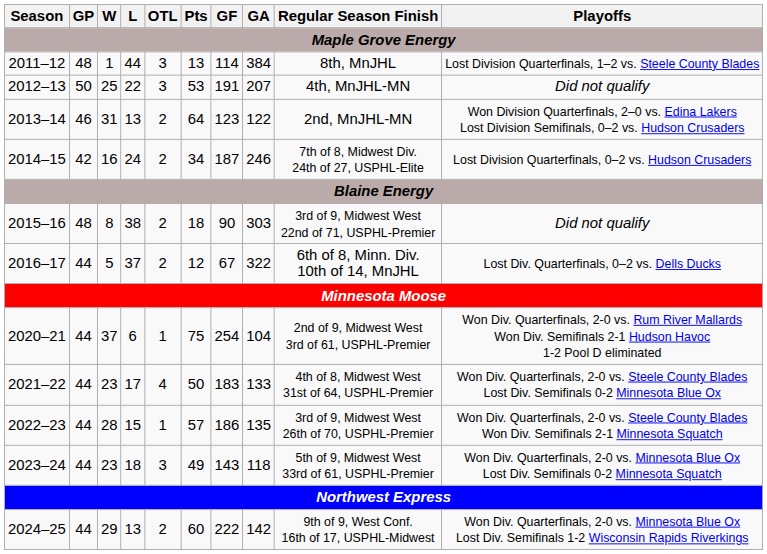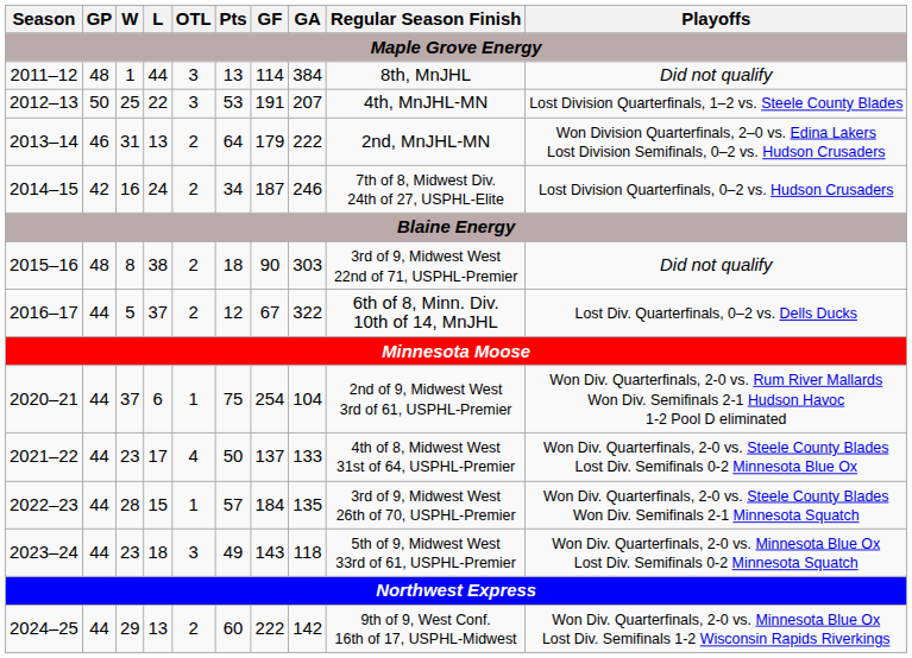2011–12 | Playoffs: Lost Division Quarterfinals, 1–2 vs. Steele County Blades -> Did not qualify
2012–13 | Playoffs: Did not qualify -> Lost Division Quarterfinals, 1–2 vs. Steele County Blades
2013–14 | GF: 123 -> 179
2013–14 | GA: 122 -> 222
2021–22 | GF: 183 -> 137
2022–23 | GF: 186 -> 184
